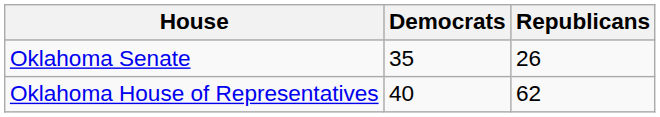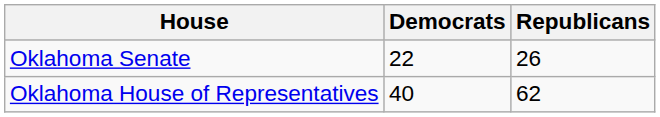Oklahoma Senate | Democrats: 35 -> 22
